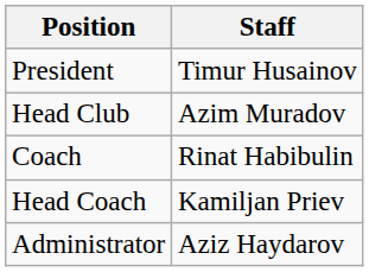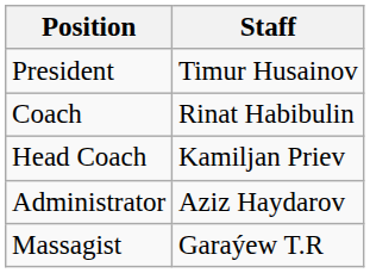- row: Head Club | Azim Muradov
+ row: Massagist | Garaýew T.R
